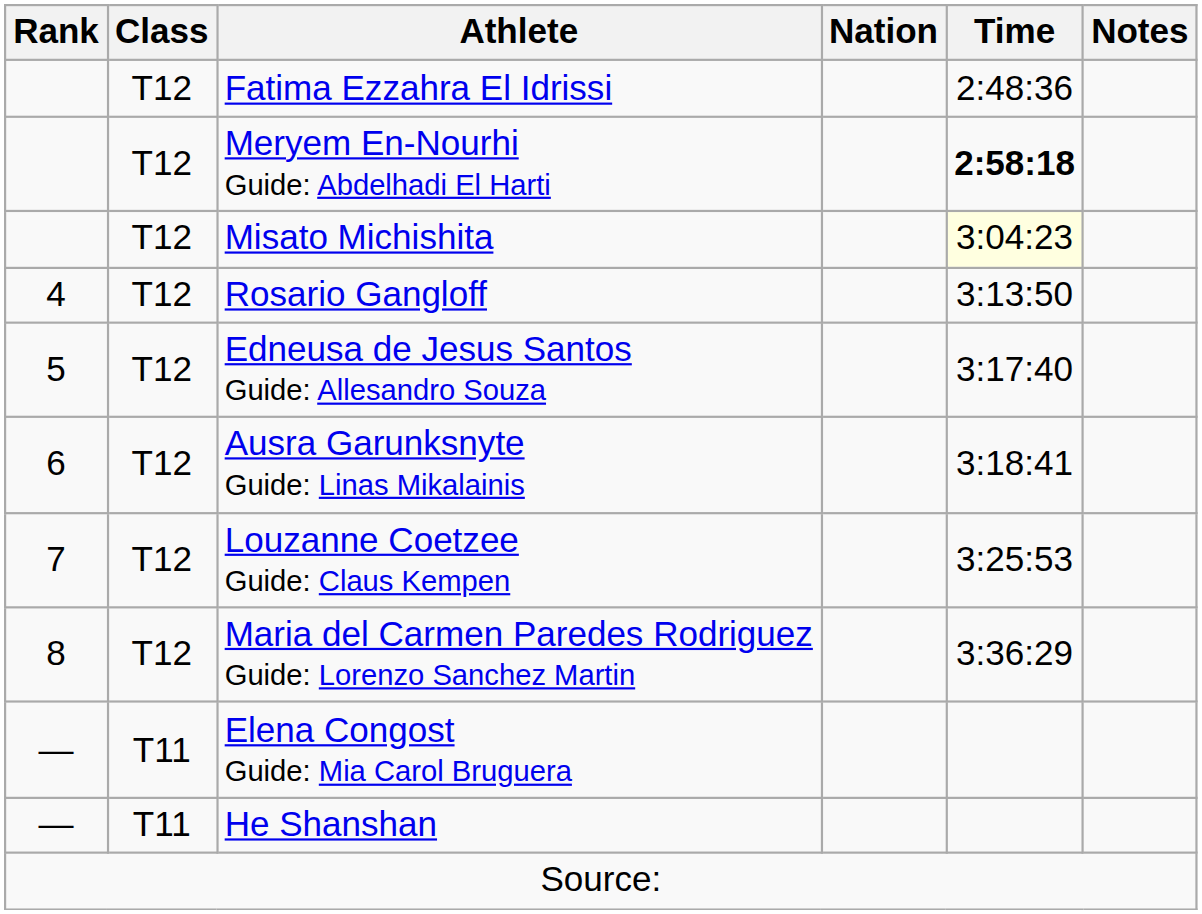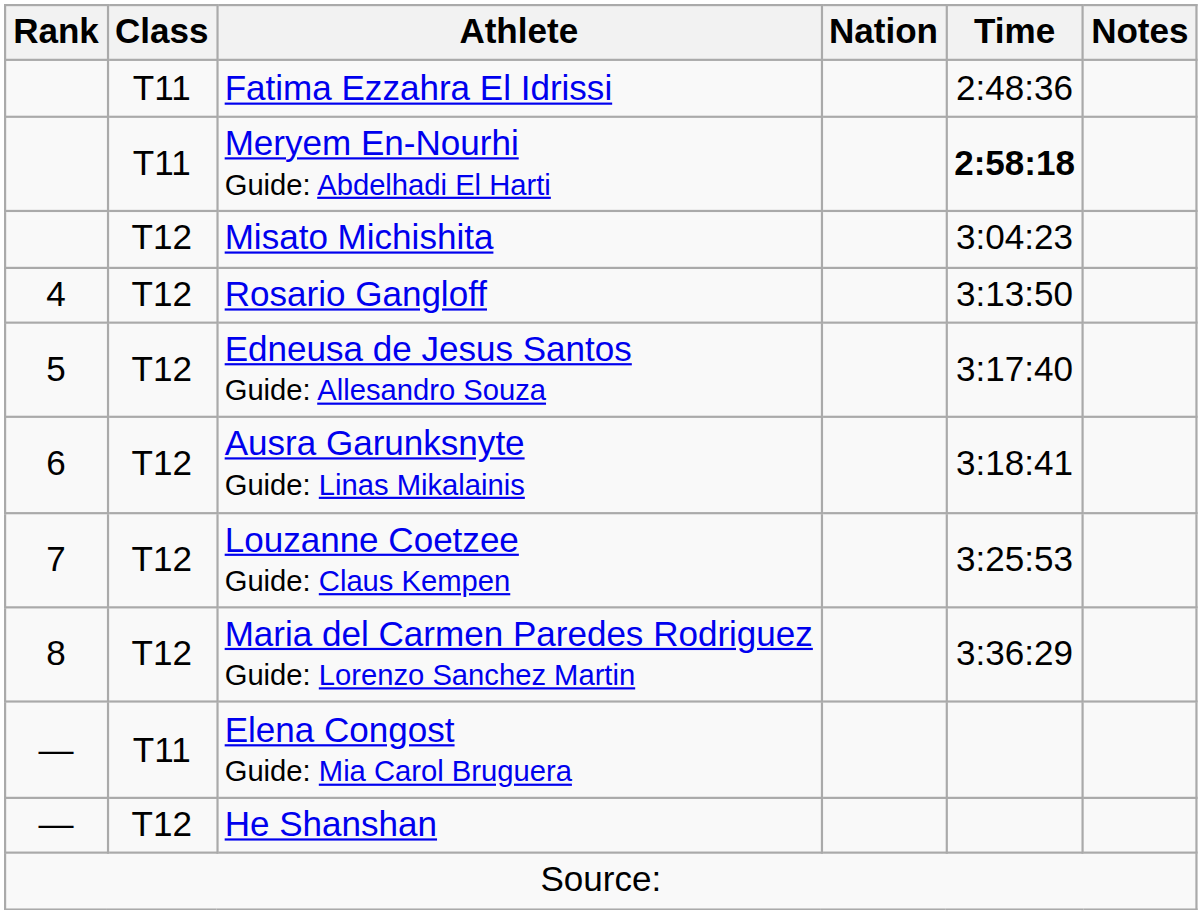Fatima Ezzahra El Idrissi | Class: T12 -> T11
Meryem En-Nourhi Guide: Abdelhadi El Harti | Class: T12 -> T11
Misato Michishita | Time: lightyellow background -> no background
He Shanshan | Class: T11 -> T12
